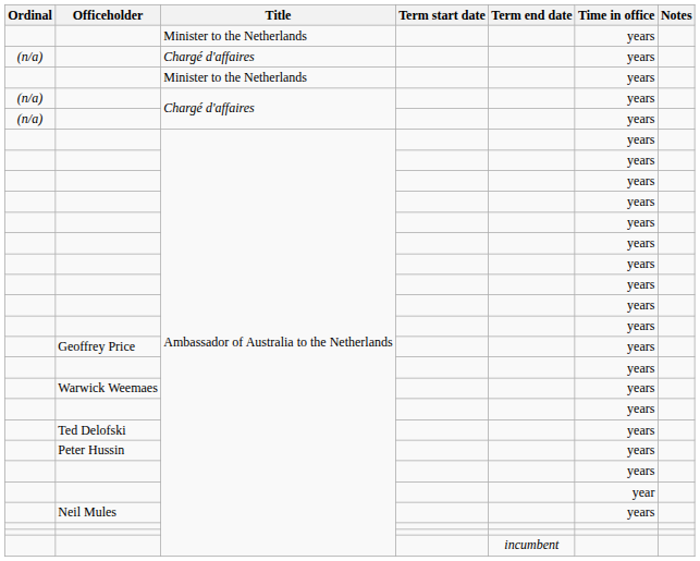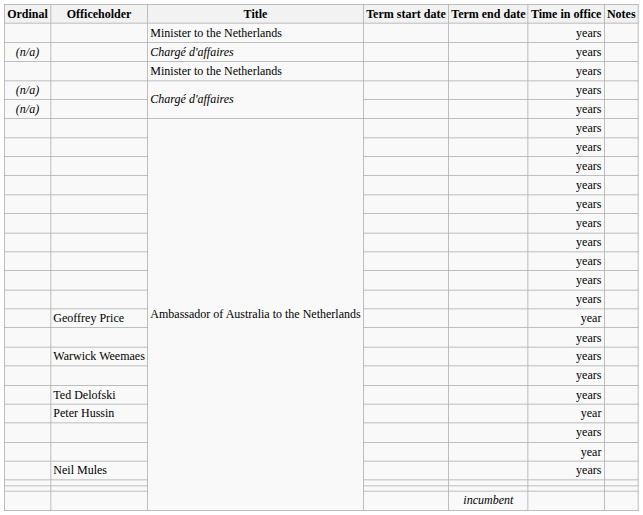Geoffrey Price | Time in office: years -> year
Peter Hussin | Time in office: years -> year
